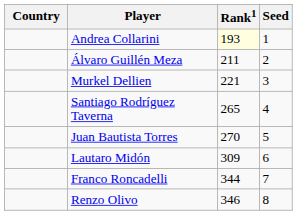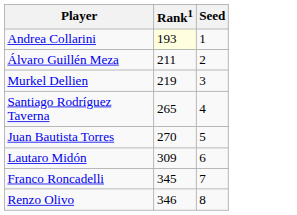- column: Country
Murkel Dellien | Rank1: 221 -> 219
Franco Roncadelli | Rank1: 344 -> 345
